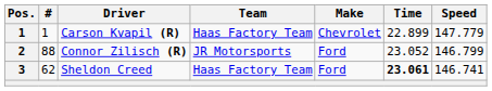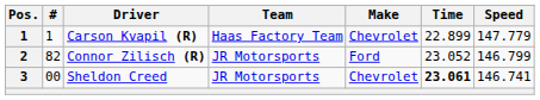Connor Zilisch (R) | #: 88 -> 82
Sheldon Creed | #: 62 -> 00
Sheldon Creed | Team: Haas Factory Team -> JR Motorsports
Sheldon Creed | Make: Ford -> Chevrolet
